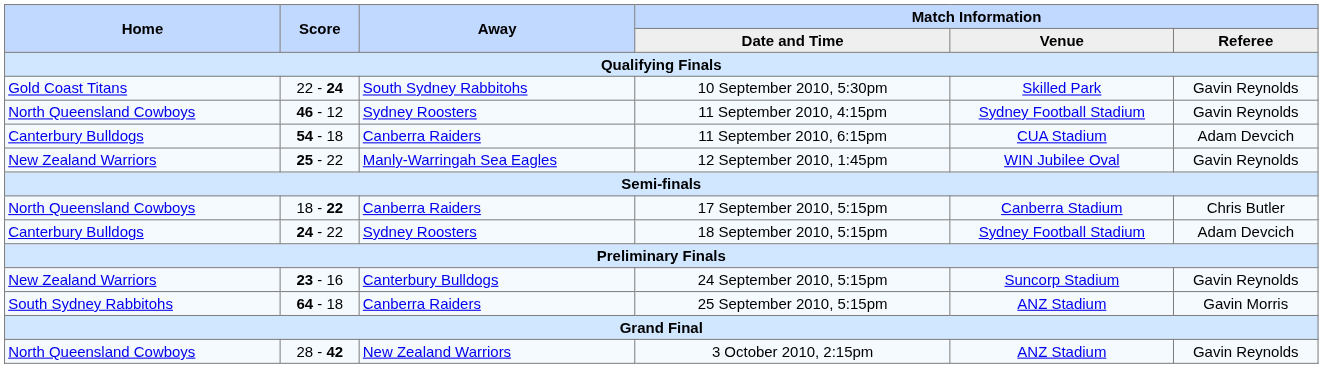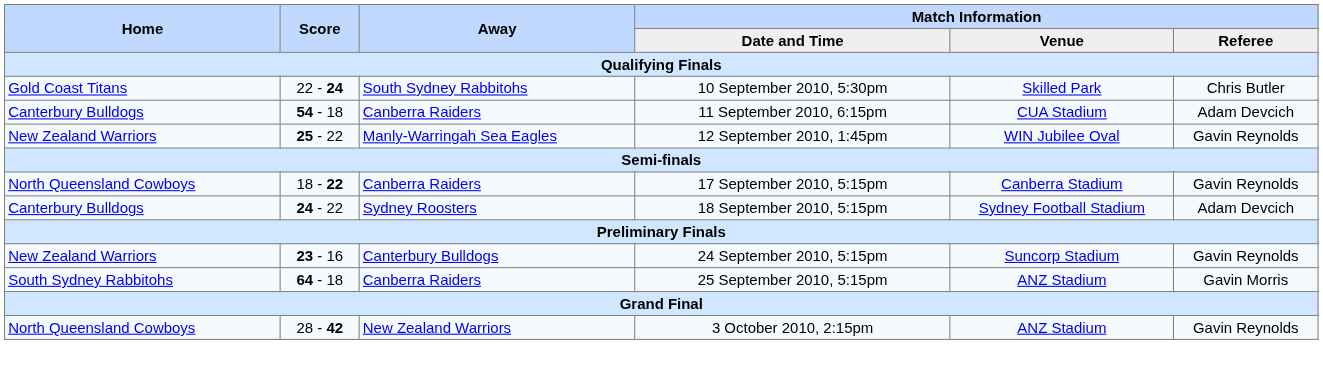10 September 2010, 5:30pm | Match Information / Referee: Gavin Reynolds -> Chris Butler
- row: North Queensland Cowboys | 46 - 12 | Sydney Roosters | 11 September 2010, 4:15pm | Sydney Football Stadium | Gavin Reynolds
17 September 2010, 5:15pm | Match Information / Referee: Chris Butler -> Gavin Reynolds
